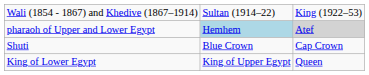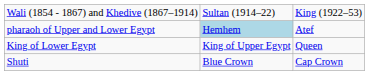pharaoh of Upper and Lower Egypt | column 3: lightgrey background -> no background
rows swapped: King of Lower Egypt <-> Shuti
